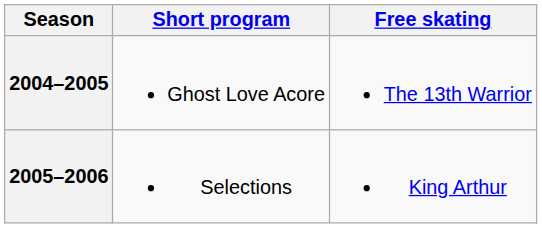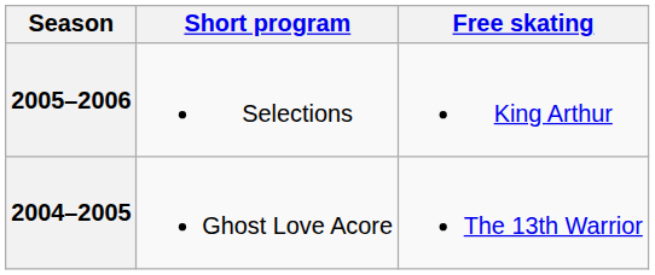rows swapped: 2005–2006 <-> 2004–2005
